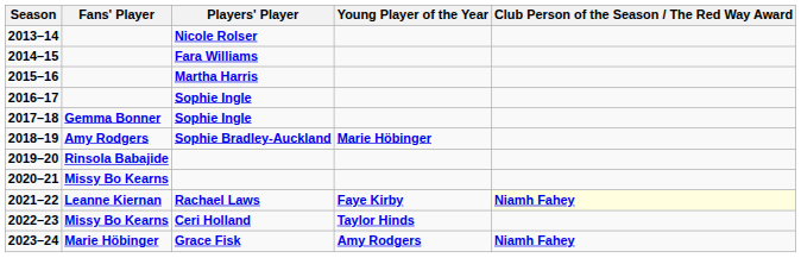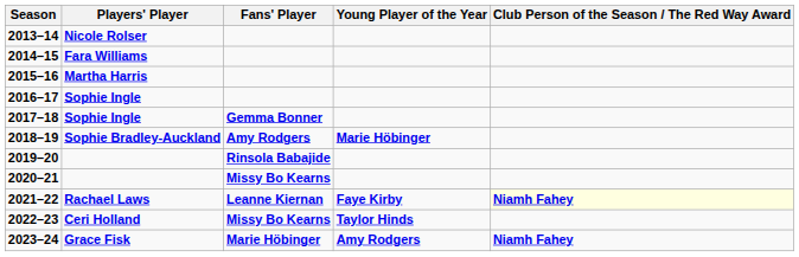columns swapped: Players' Player <-> Fans' Player
